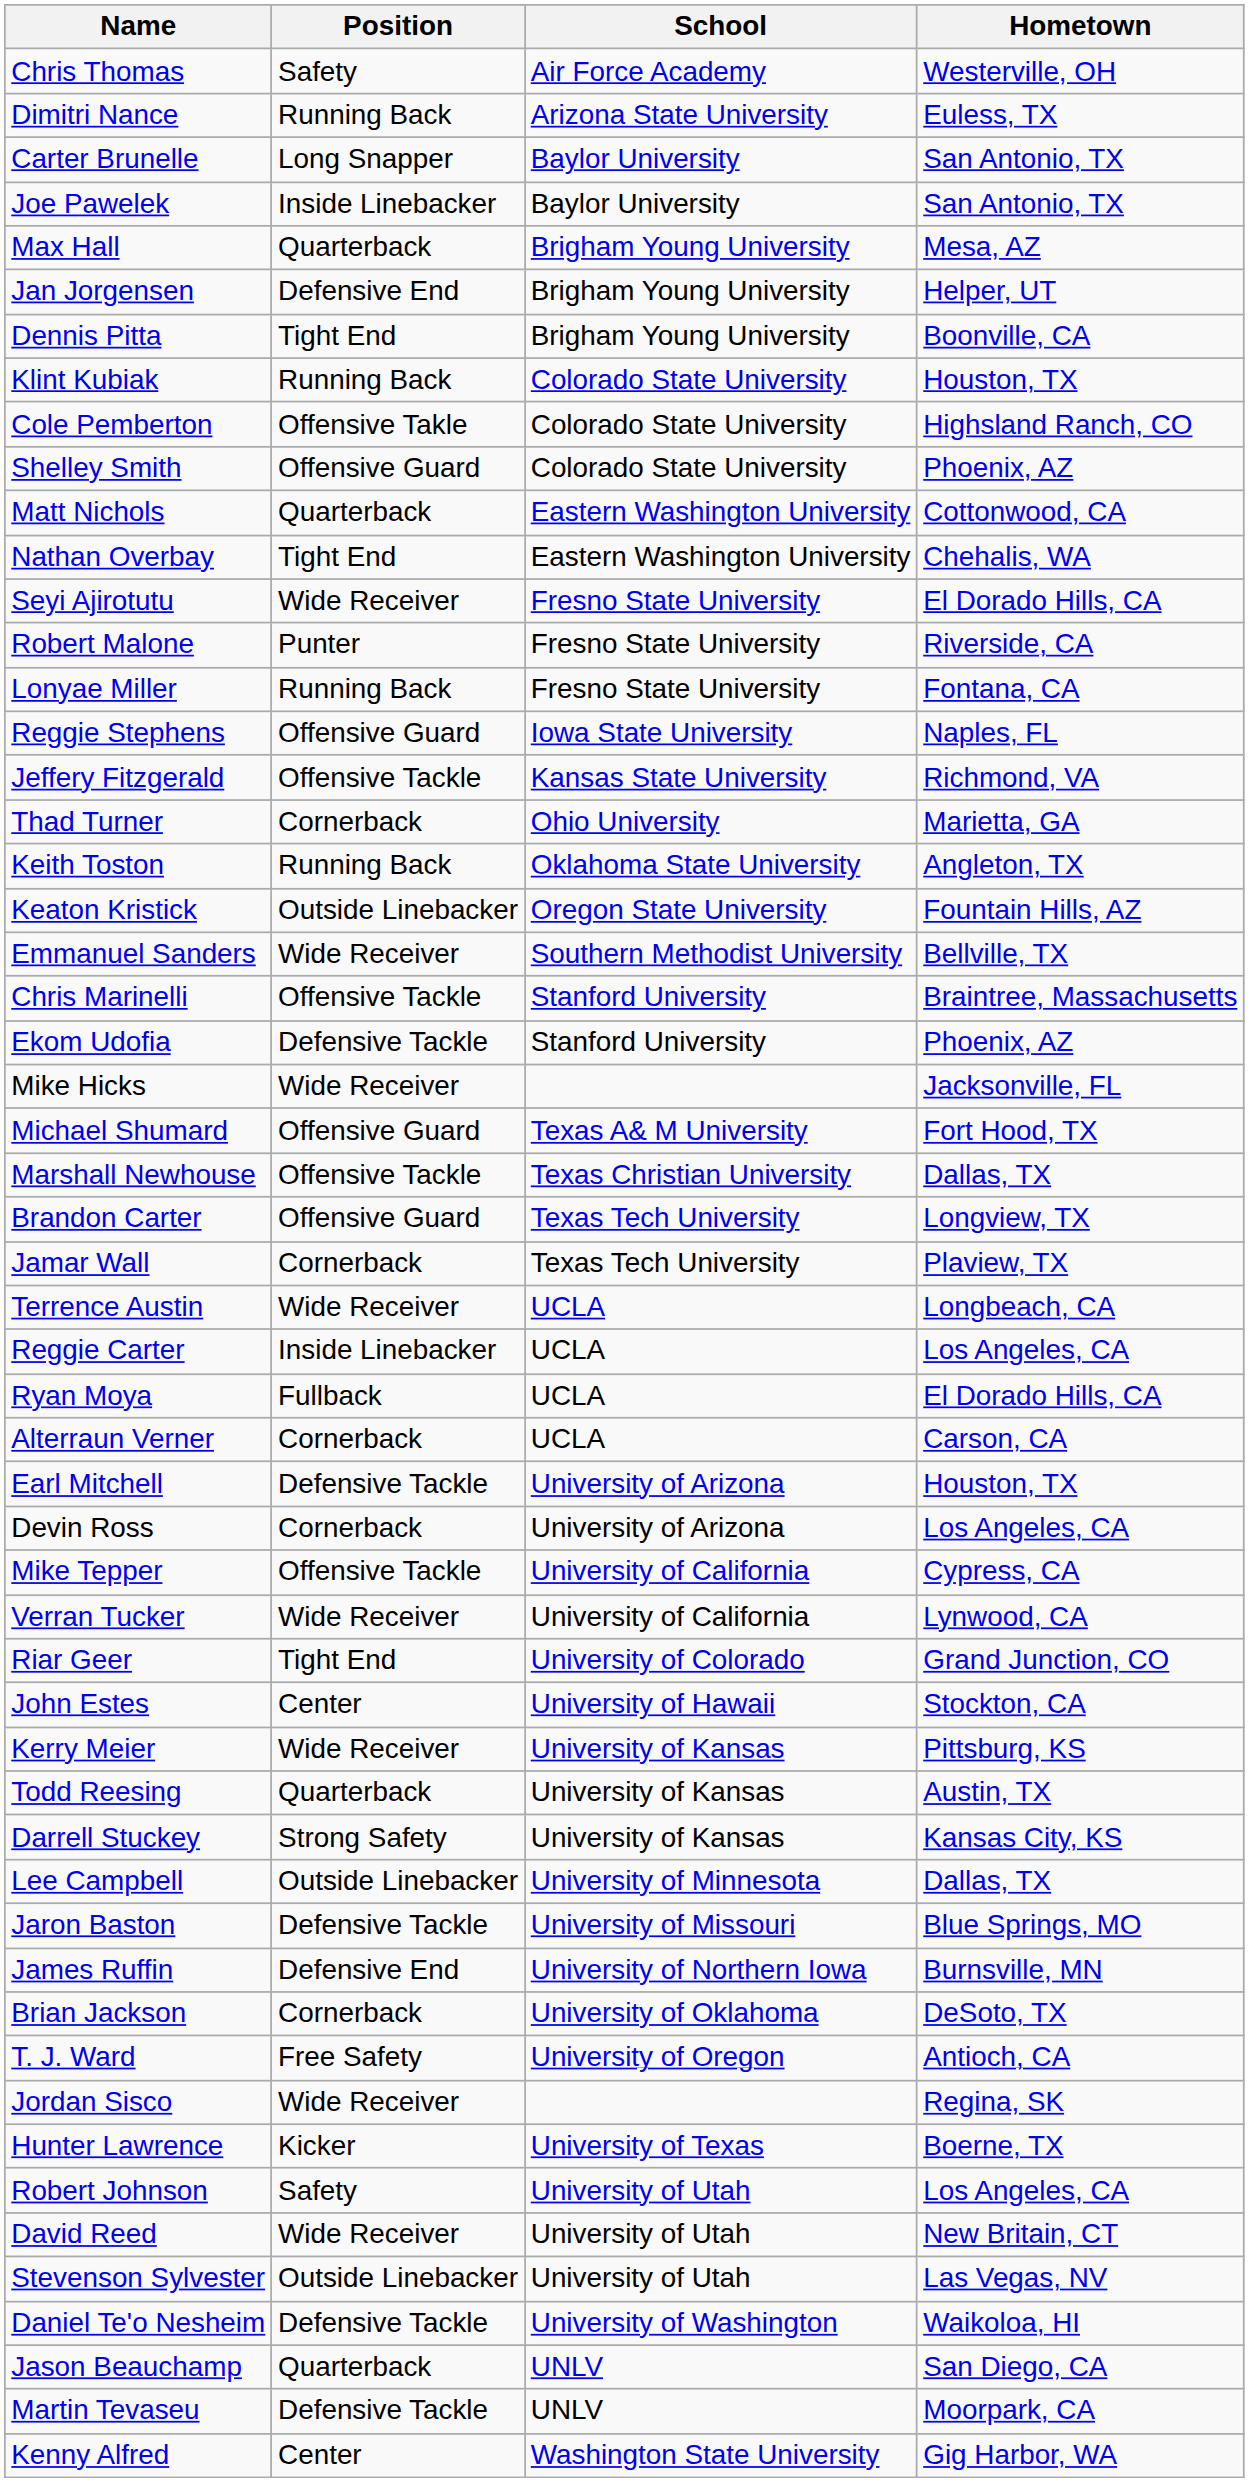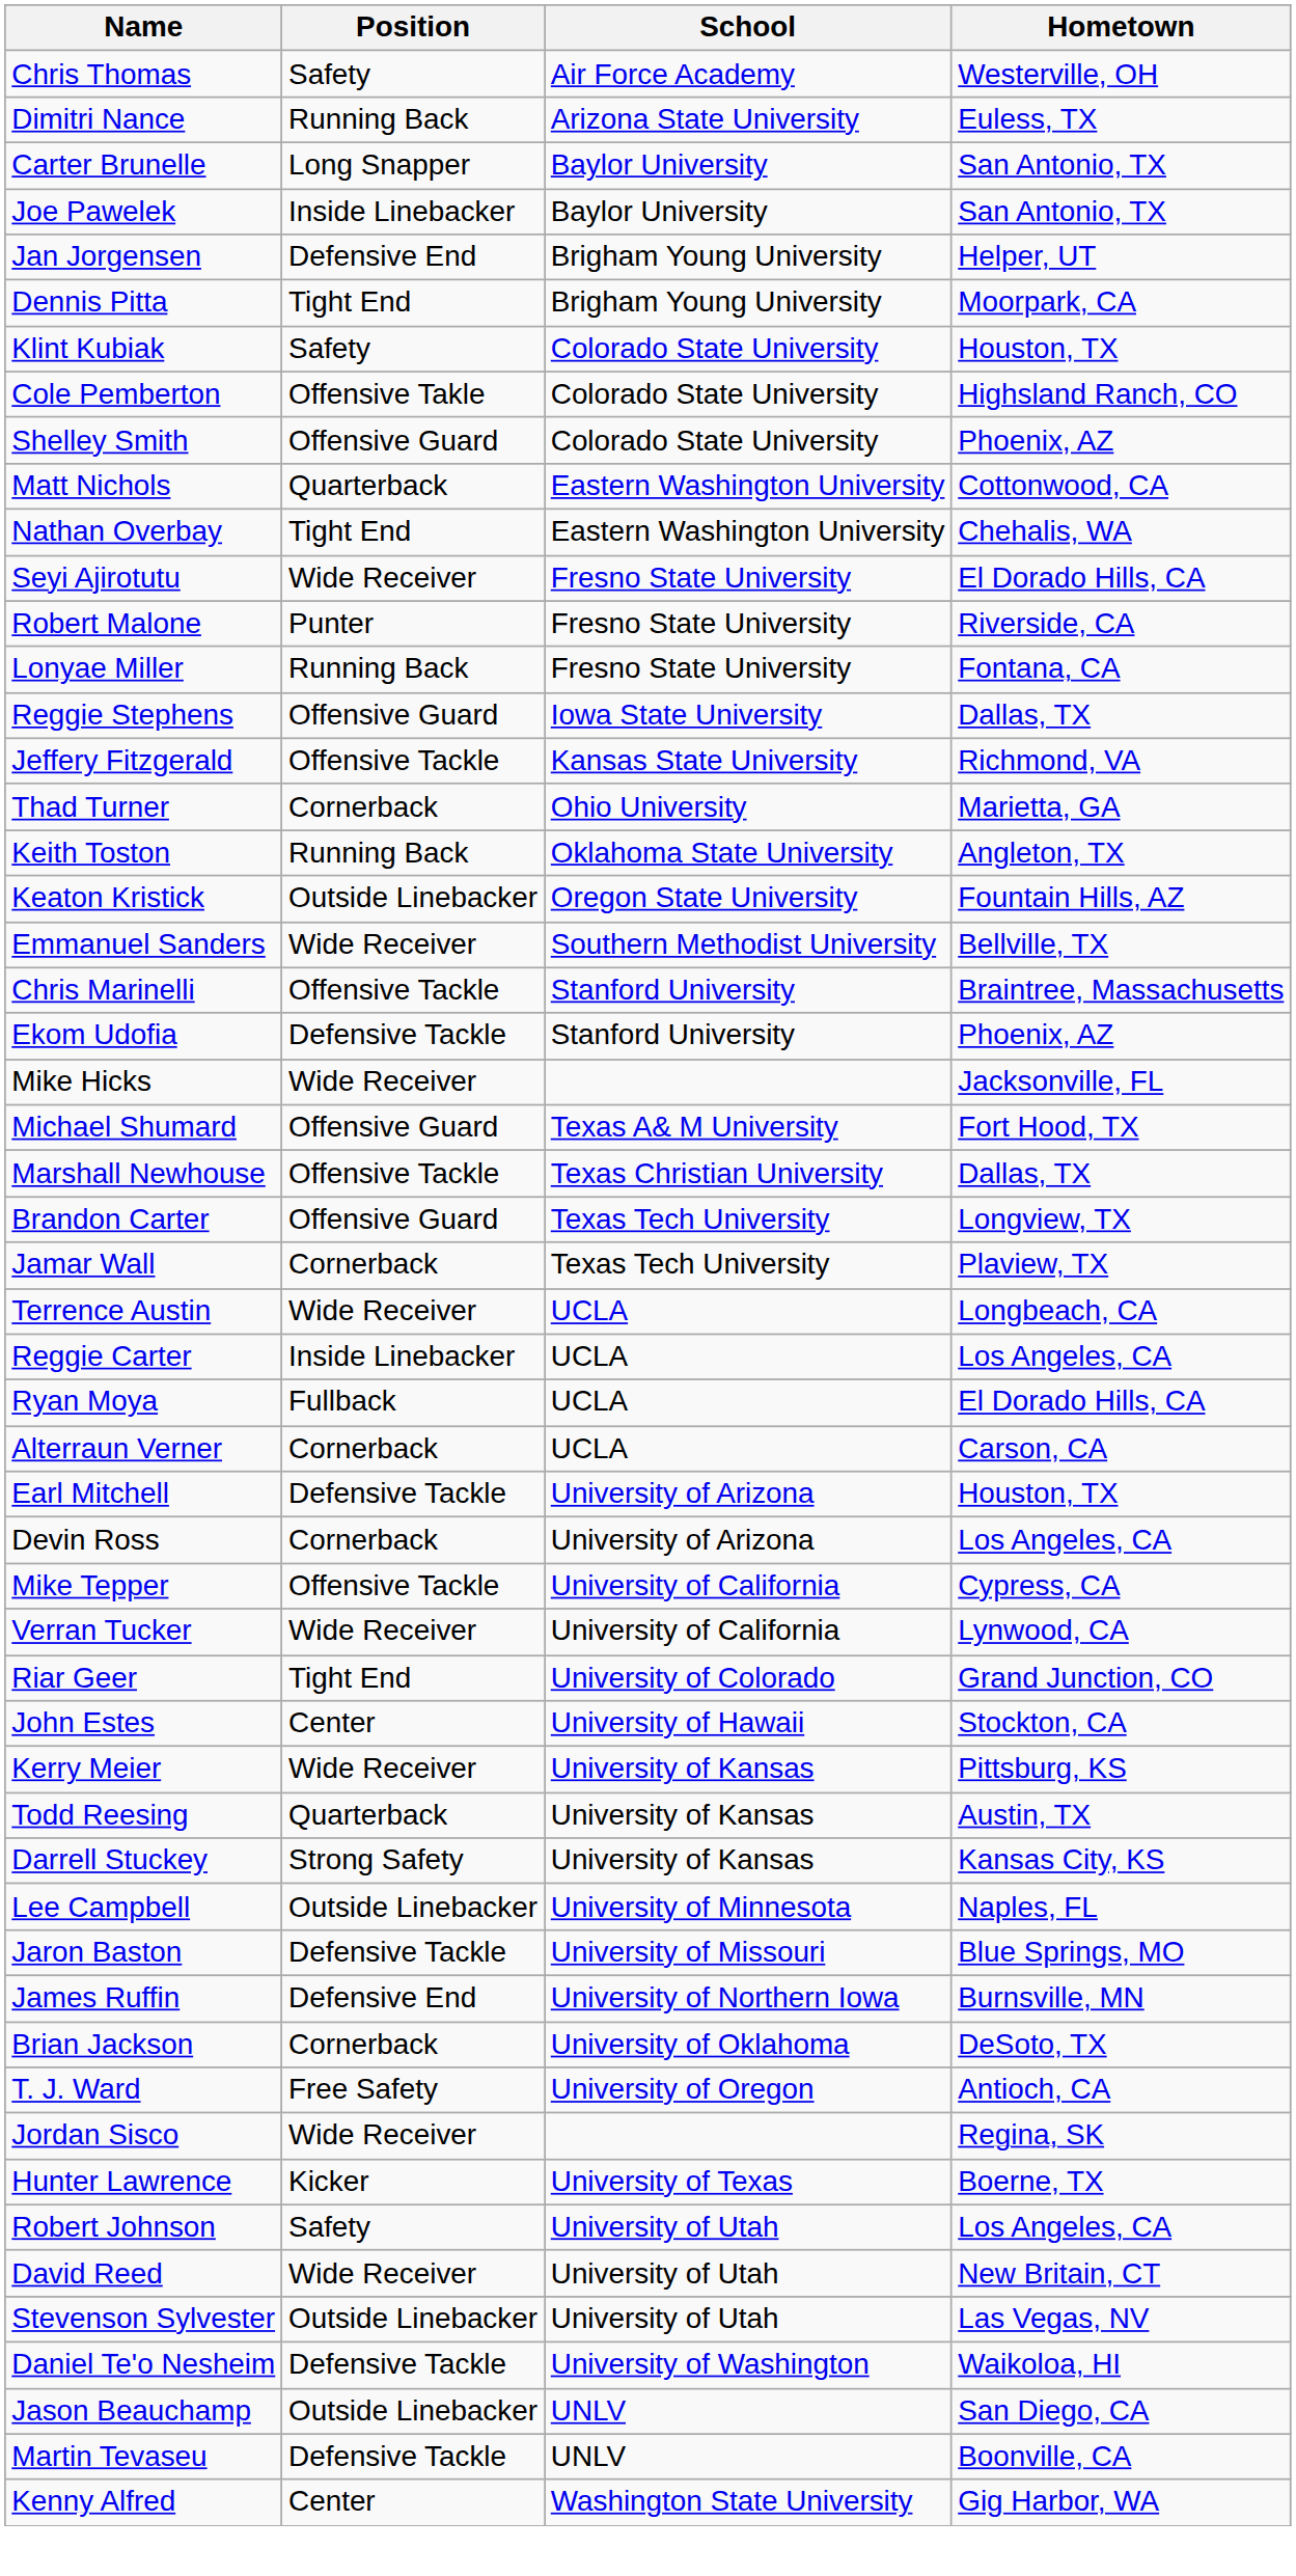- row: Max Hall | Quarterback | Brigham Young University | Mesa, AZ
Dennis Pitta | Hometown: Boonville, CA -> Moorpark, CA
Klint Kubiak | Position: Running Back -> Safety
Reggie Stephens | Hometown: Naples, FL -> Dallas, TX
Lee Campbell | Hometown: Dallas, TX -> Naples, FL
Jason Beauchamp | Position: Quarterback -> Outside Linebacker
Martin Tevaseu | Hometown: Moorpark, CA -> Boonville, CA
